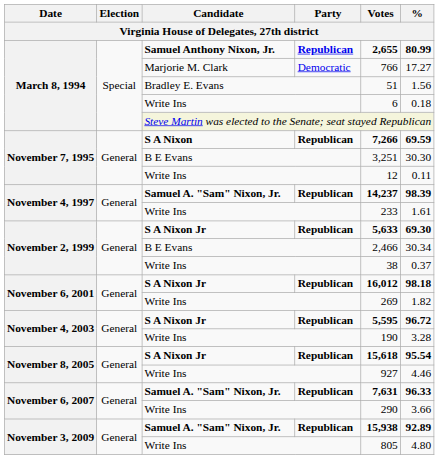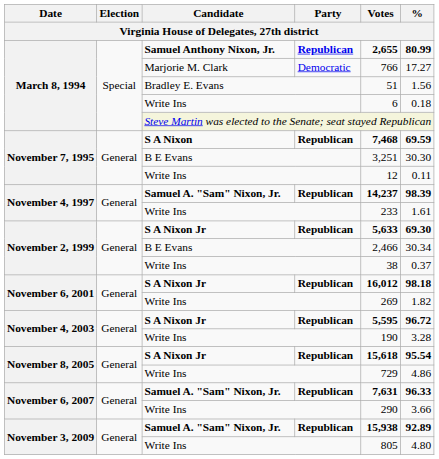November 7, 1995 / S A Nixon | Votes: 7,266 -> 7,468
November 8, 2005 / Write Ins | Votes: 927 -> 729
November 8, 2005 / Write Ins | %: 4.46 -> 4.86
